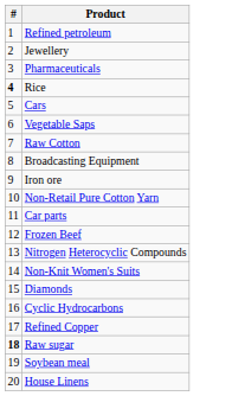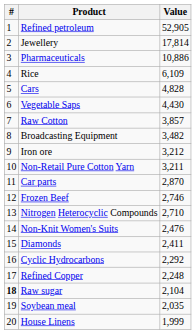+ column: Value | 52,905 | 17,814 | 10,886 | 6,109 | 4,828 | 4,430 | 3,857 | 3,482 | 3,212 | 3,211 | 2,870 | 2,746 | 2,710 | 2,476 | 2,411 | 2,292 | 2,248 | 2,104 | 2,035 | 1,999
Rice | #: bold -> normal
